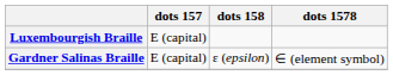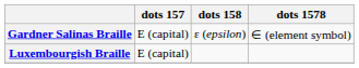rows swapped: Gardner Salinas Braille <-> Luxembourgish Braille
